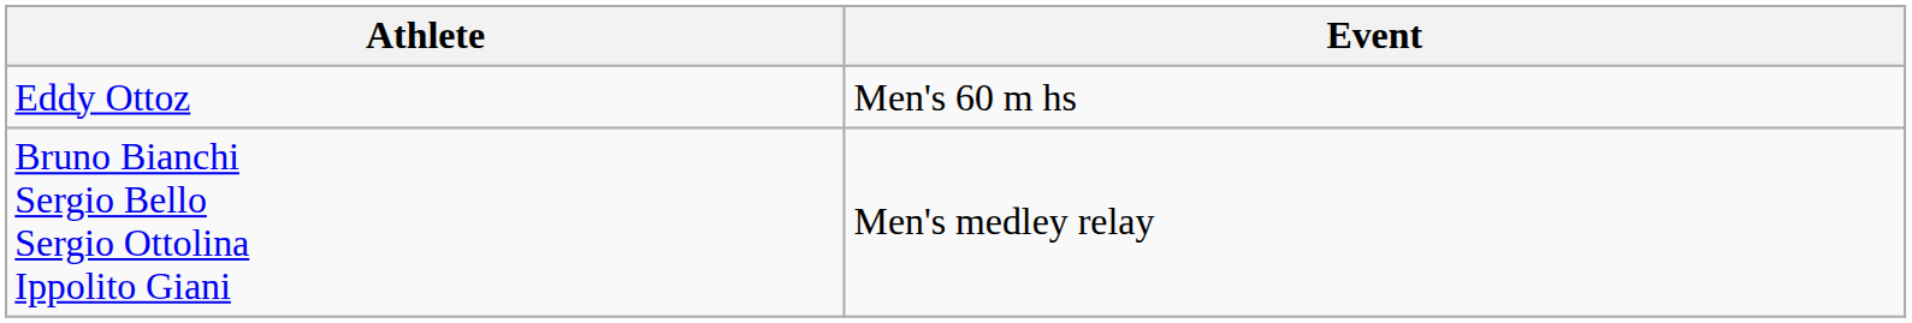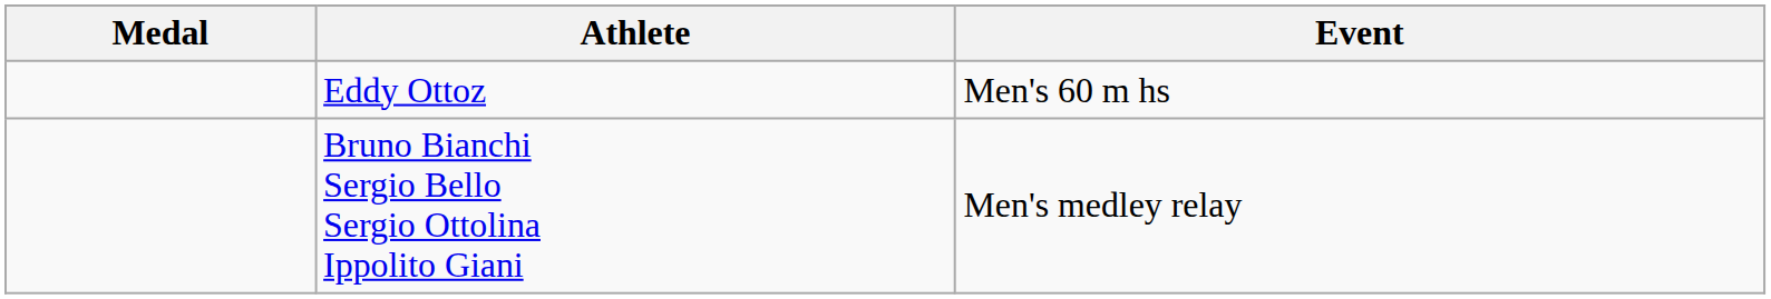+ column: Medal
